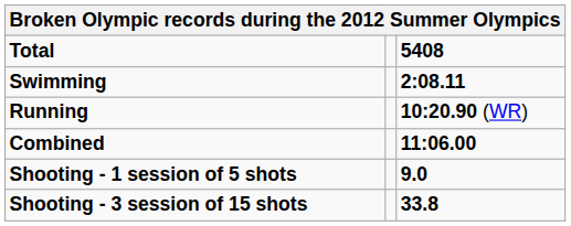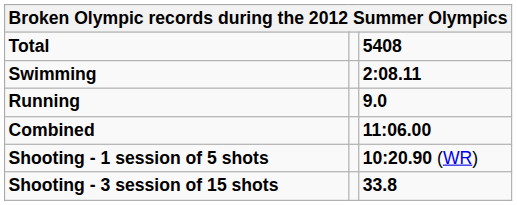Running | 5408: 10:20.90 (WR) -> 9.0
Shooting - 1 session of 5 shots | 5408: 9.0 -> 10:20.90 (WR)
